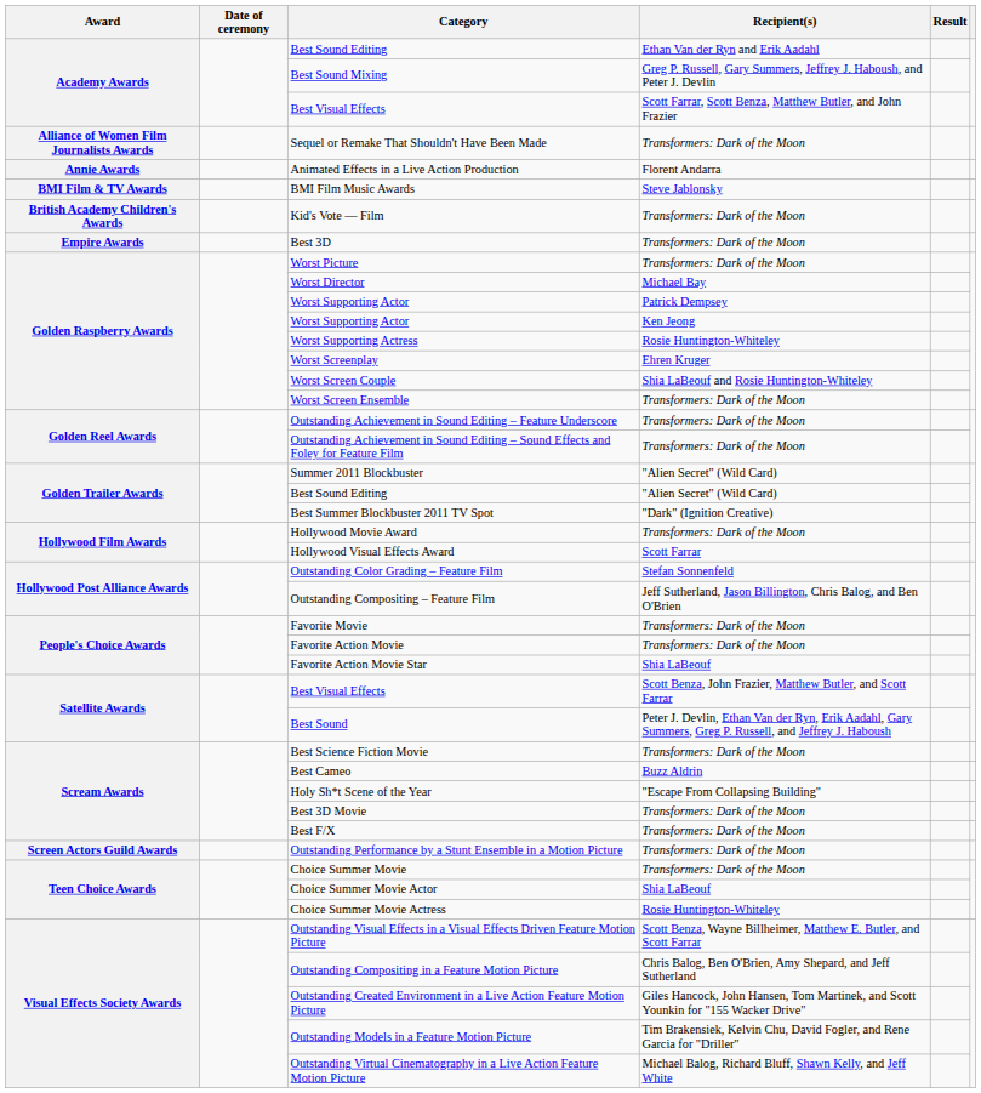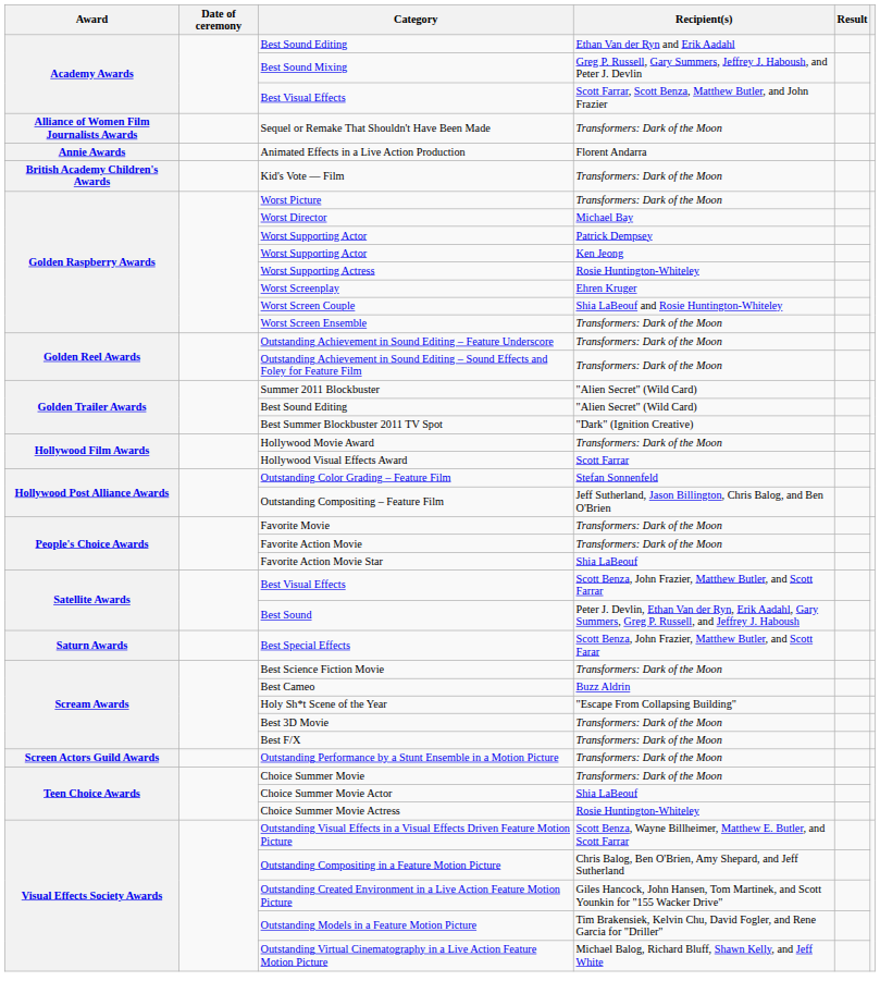- row: BMI Film & TV Awards | BMI Film Music Awards | Steve Jablonsky
- row: Empire Awards | Best 3D | Transformers: Dark of the Moon
+ row: Saturn Awards | Best Special Effects | Scott Benza, John Frazier, Matthew Butler, and Scott Farar
